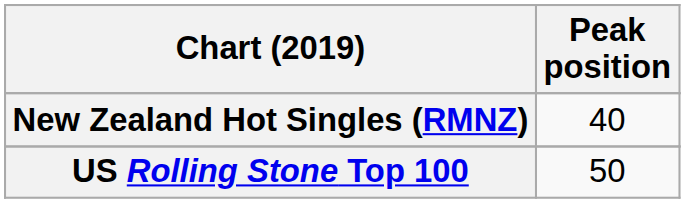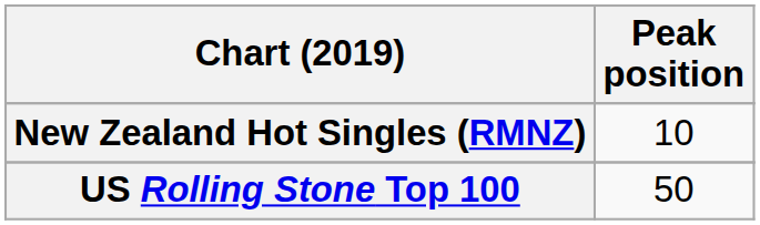New Zealand Hot Singles (RMNZ) | Peak position: 40 -> 10
